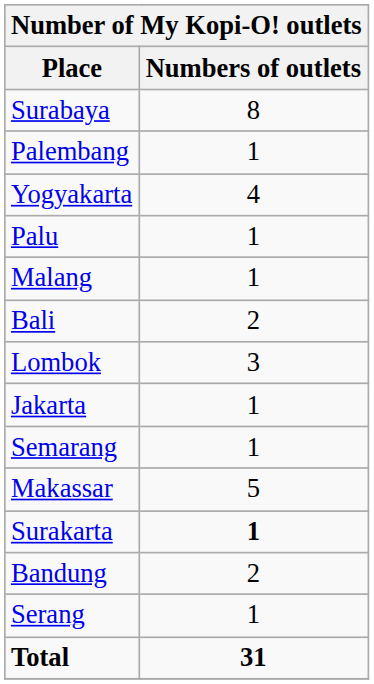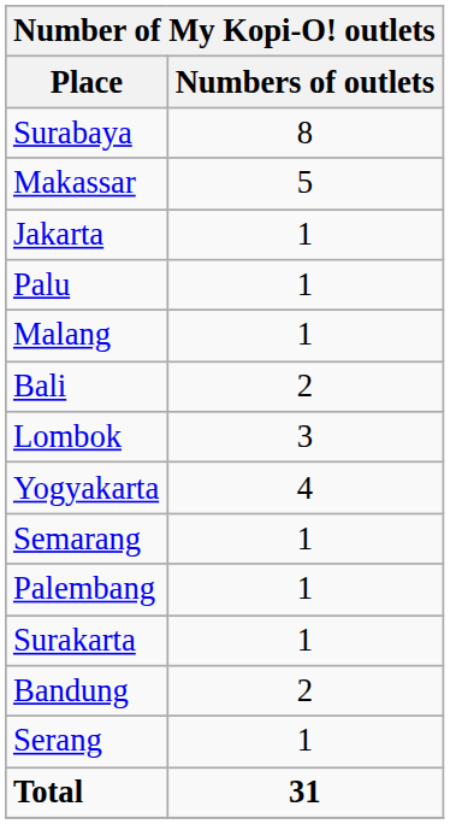rows swapped: Makassar <-> Palembang
rows swapped: Yogyakarta <-> Jakarta
Surakarta | Numbers of outlets: bold -> normal
